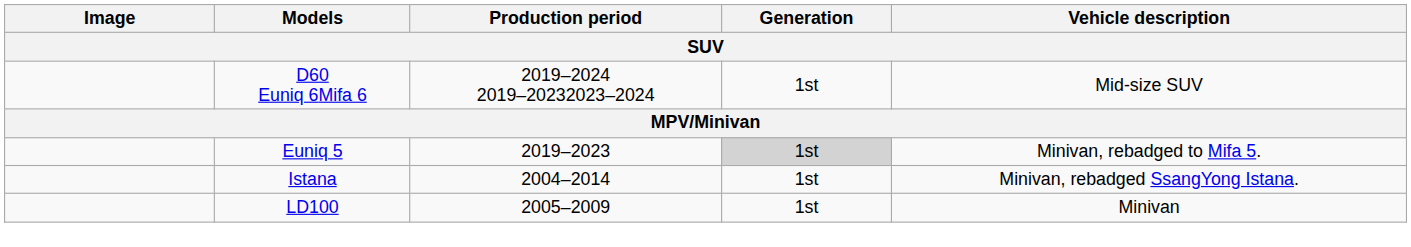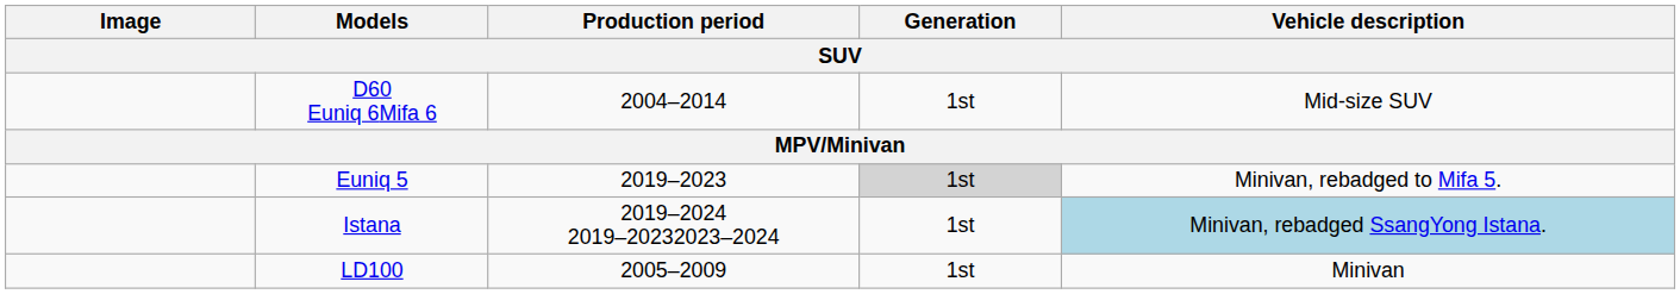D60 Euniq 6Mifa 6 | Production period: 2019–2024 2019–20232023–2024 -> 2004–2014
Istana | Production period: 2004–2014 -> 2019–2024 2019–20232023–2024
Istana | Vehicle description: no background -> lightblue background
